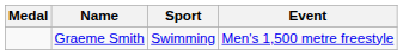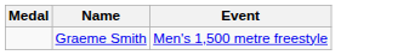- column: Sport | Swimming
